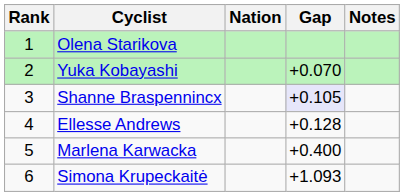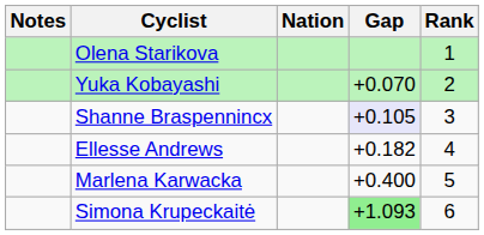columns swapped: Rank <-> Notes
Ellesse Andrews | Gap: +0.128 -> +0.182
Simona Krupeckaitė | Gap: no background -> lightgreen background
